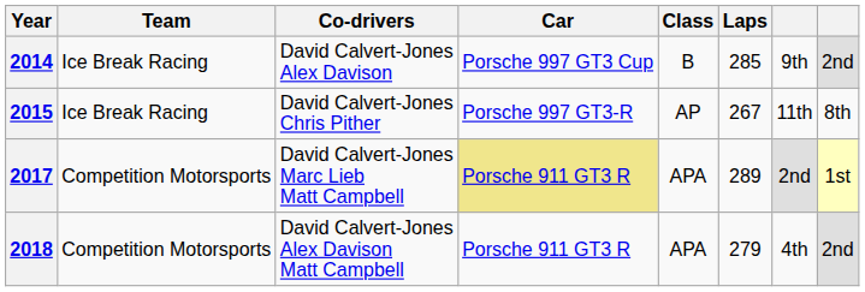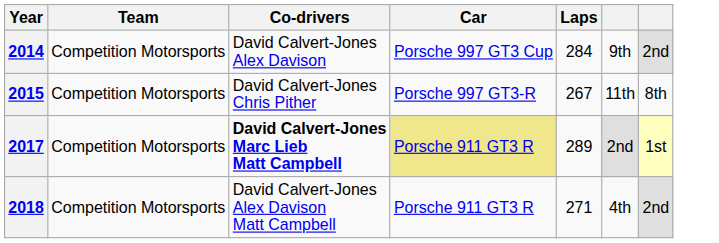- column: Class | B | AP | APA | APA
2014 | Team: Ice Break Racing -> Competition Motorsports
2014 | Laps: 285 -> 284
2015 | Team: Ice Break Racing -> Competition Motorsports
2017 | Co-drivers: normal -> bold
2018 | Laps: 279 -> 271
